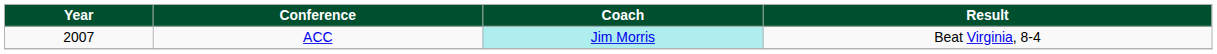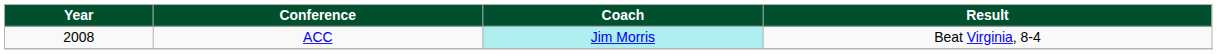ACC | Year: 2007 -> 2008
